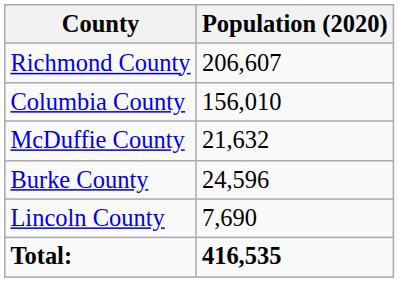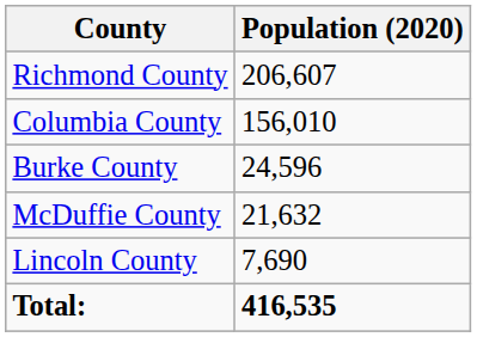rows swapped: Burke County <-> McDuffie County
